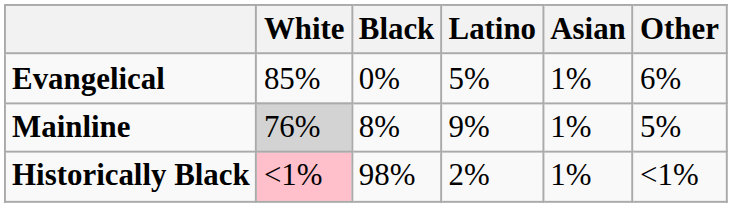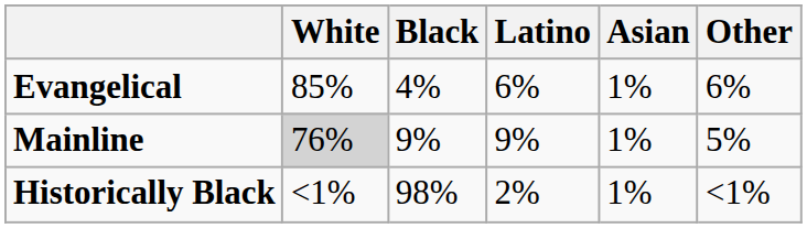Evangelical | Black: 0% -> 4%
Evangelical | Latino: 5% -> 6%
Mainline | Black: 8% -> 9%
Historically Black | White: pink background -> no background
